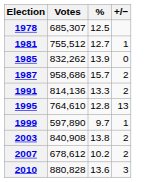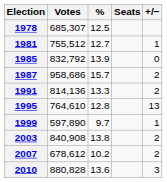+ column: Seats
1985 | Votes: 832,262 -> 832,792
